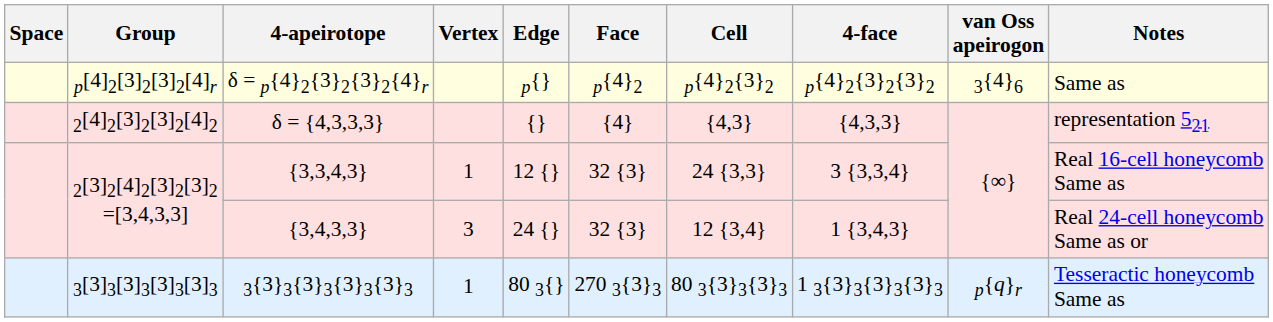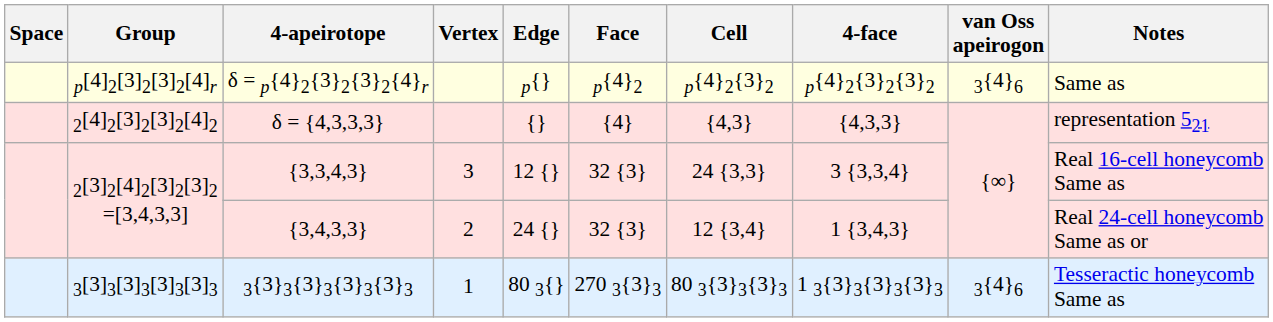{3,3,4,3} | Vertex: 1 -> 3
{3,4,3,3} | Vertex: 3 -> 2
3{3}3{3}3{3}3{3}3 | van Oss apeirogon: p{q}r -> 3{4}6
